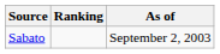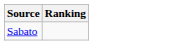- column: As of | September 2, 2003
